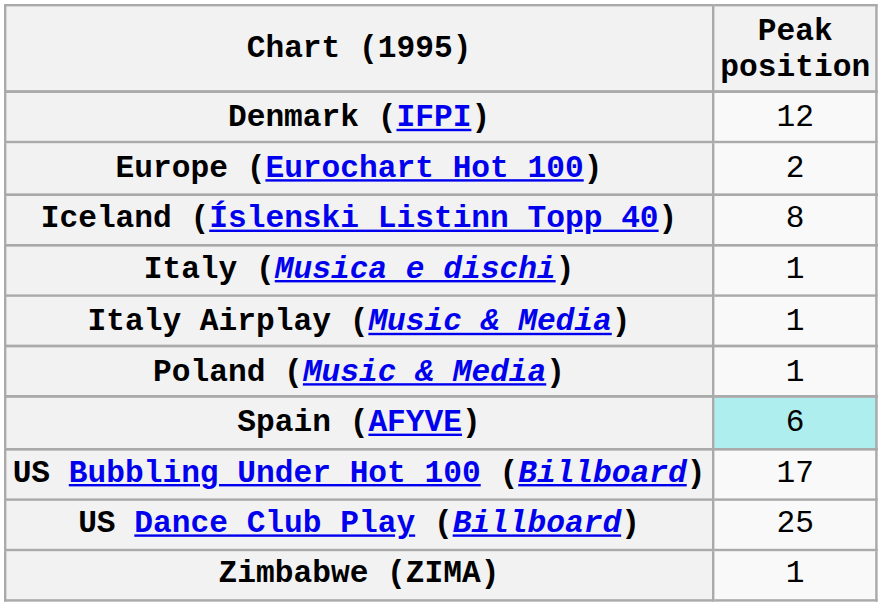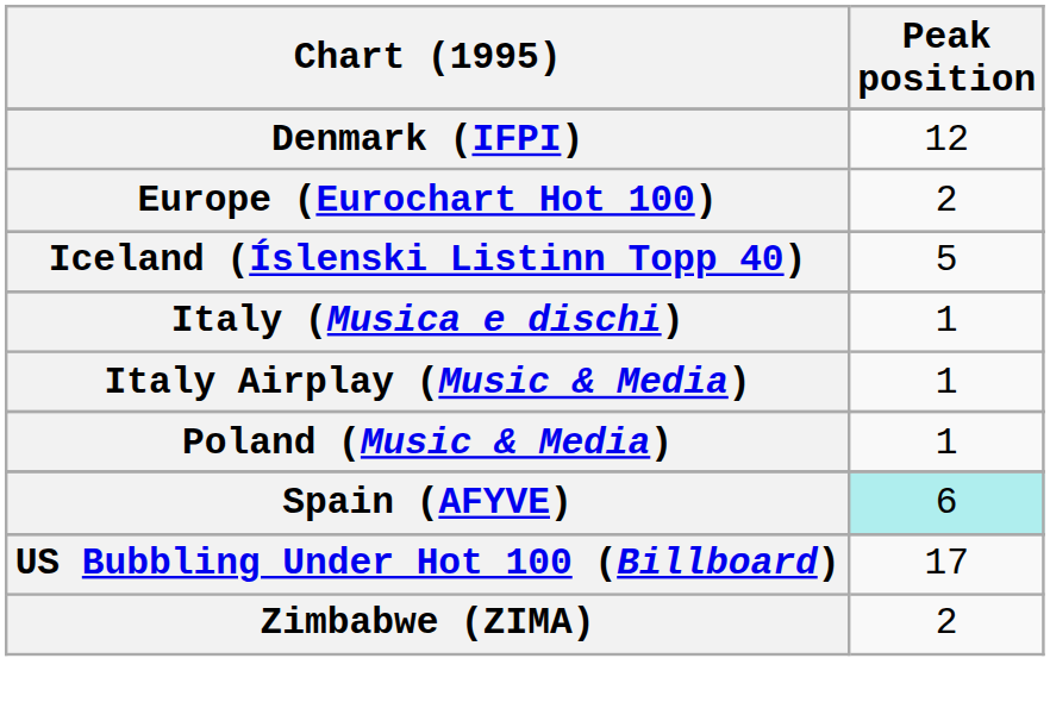Iceland (Íslenski Listinn Topp 40) | Peak position: 8 -> 5
- row: US Dance Club Play (Billboard) | 25
Zimbabwe (ZIMA) | Peak position: 1 -> 2
